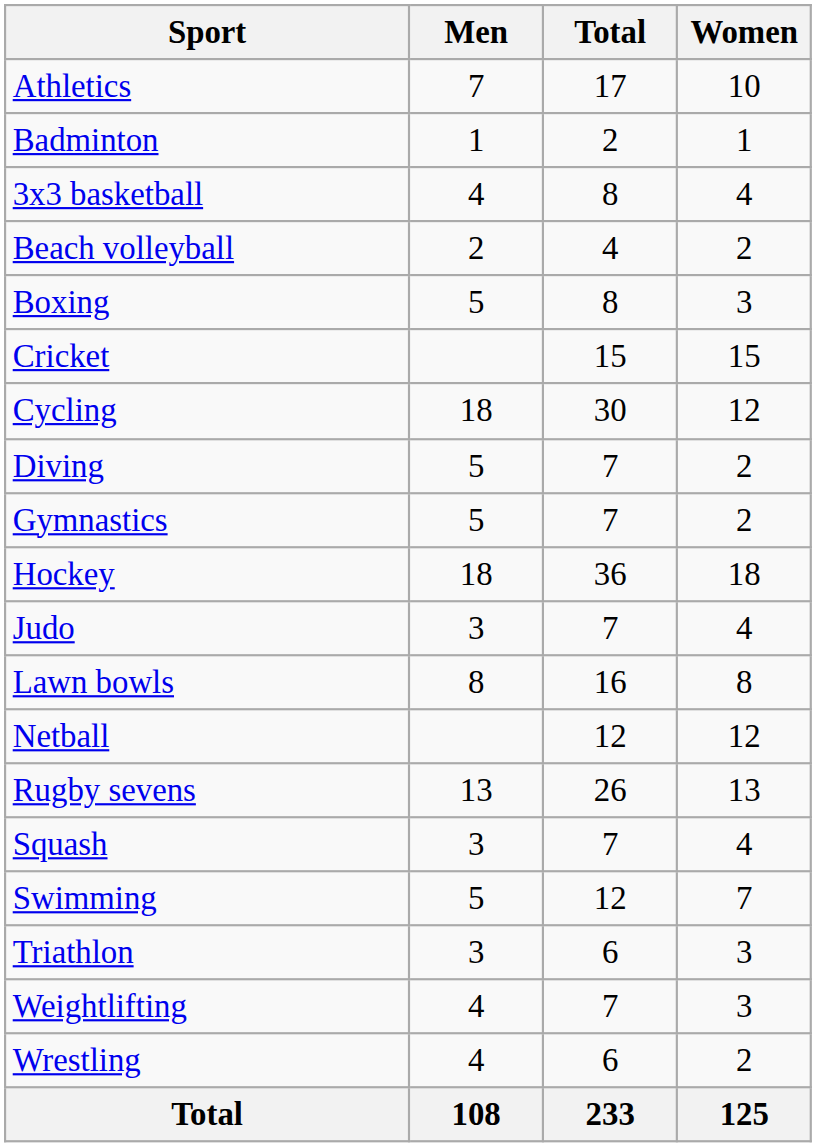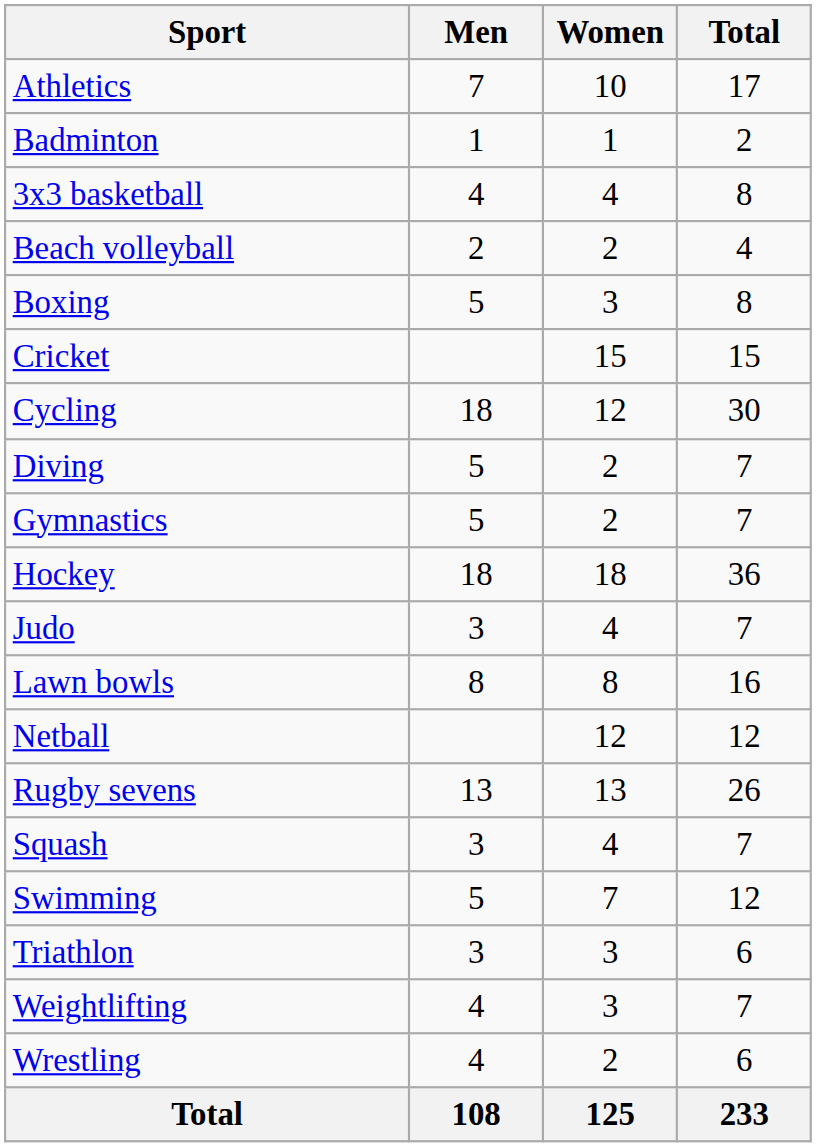columns swapped: Women <-> Total
